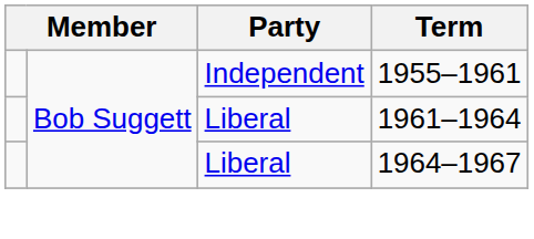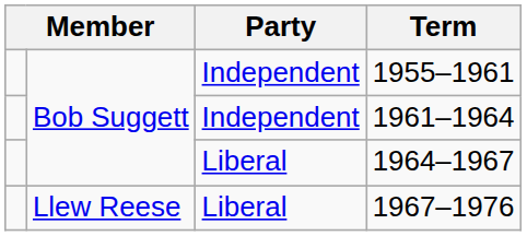1961–1964 | Party: Liberal -> Independent
+ row: Llew Reese | Liberal | 1967–1976
